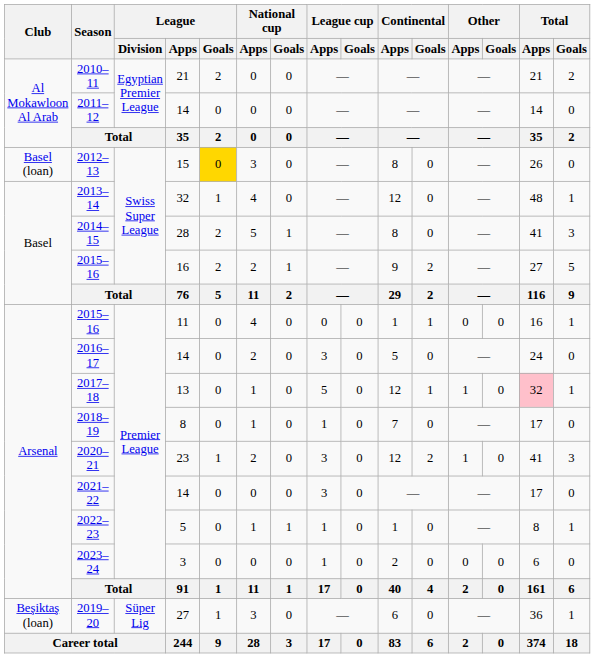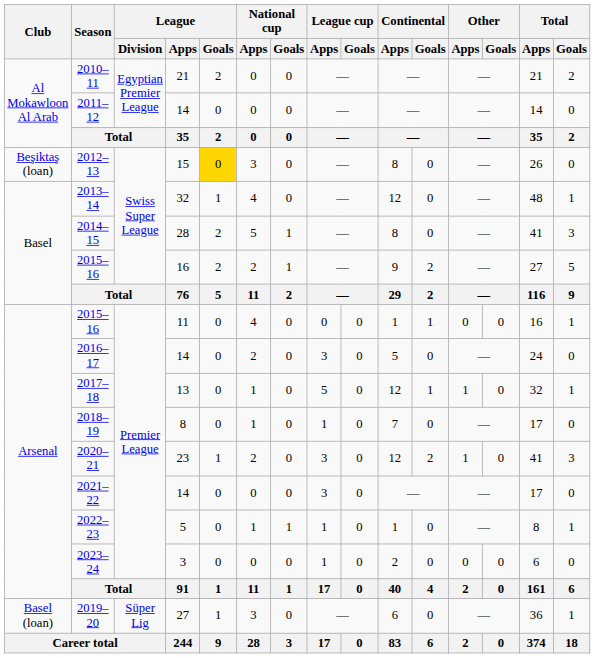2012–13 | Club: Basel (loan) -> Beşiktaş (loan)
2017–18 | Total / Apps: pink background -> no background
2019–20 | Club: Beşiktaş (loan) -> Basel (loan)
